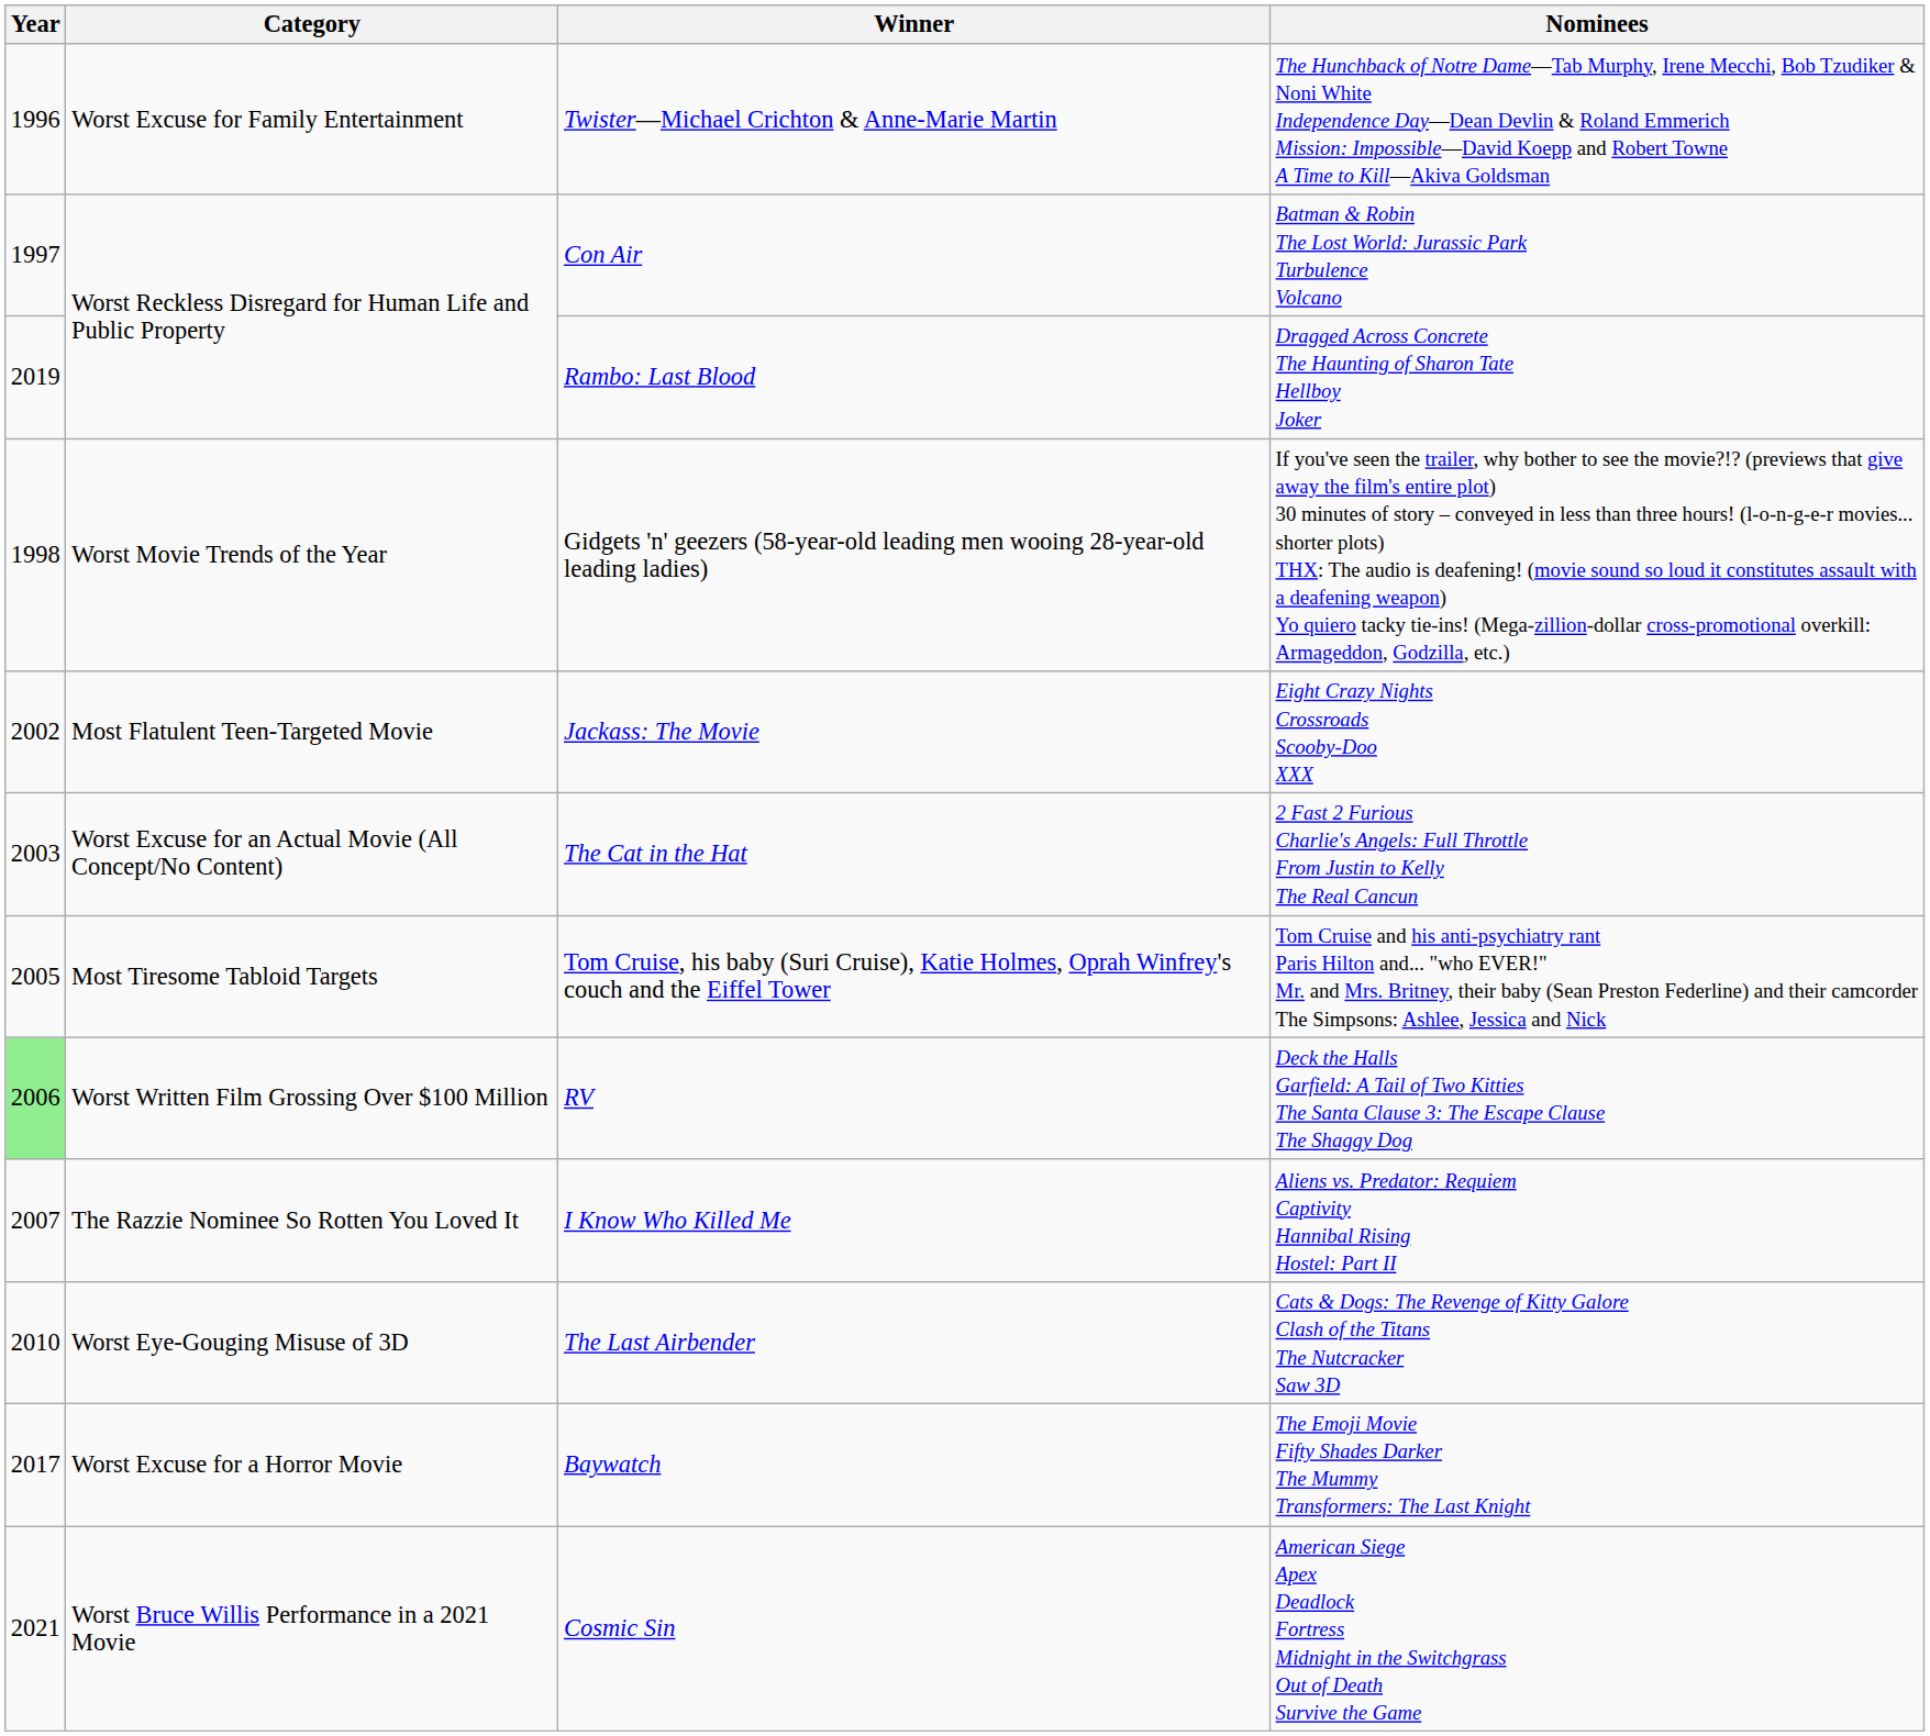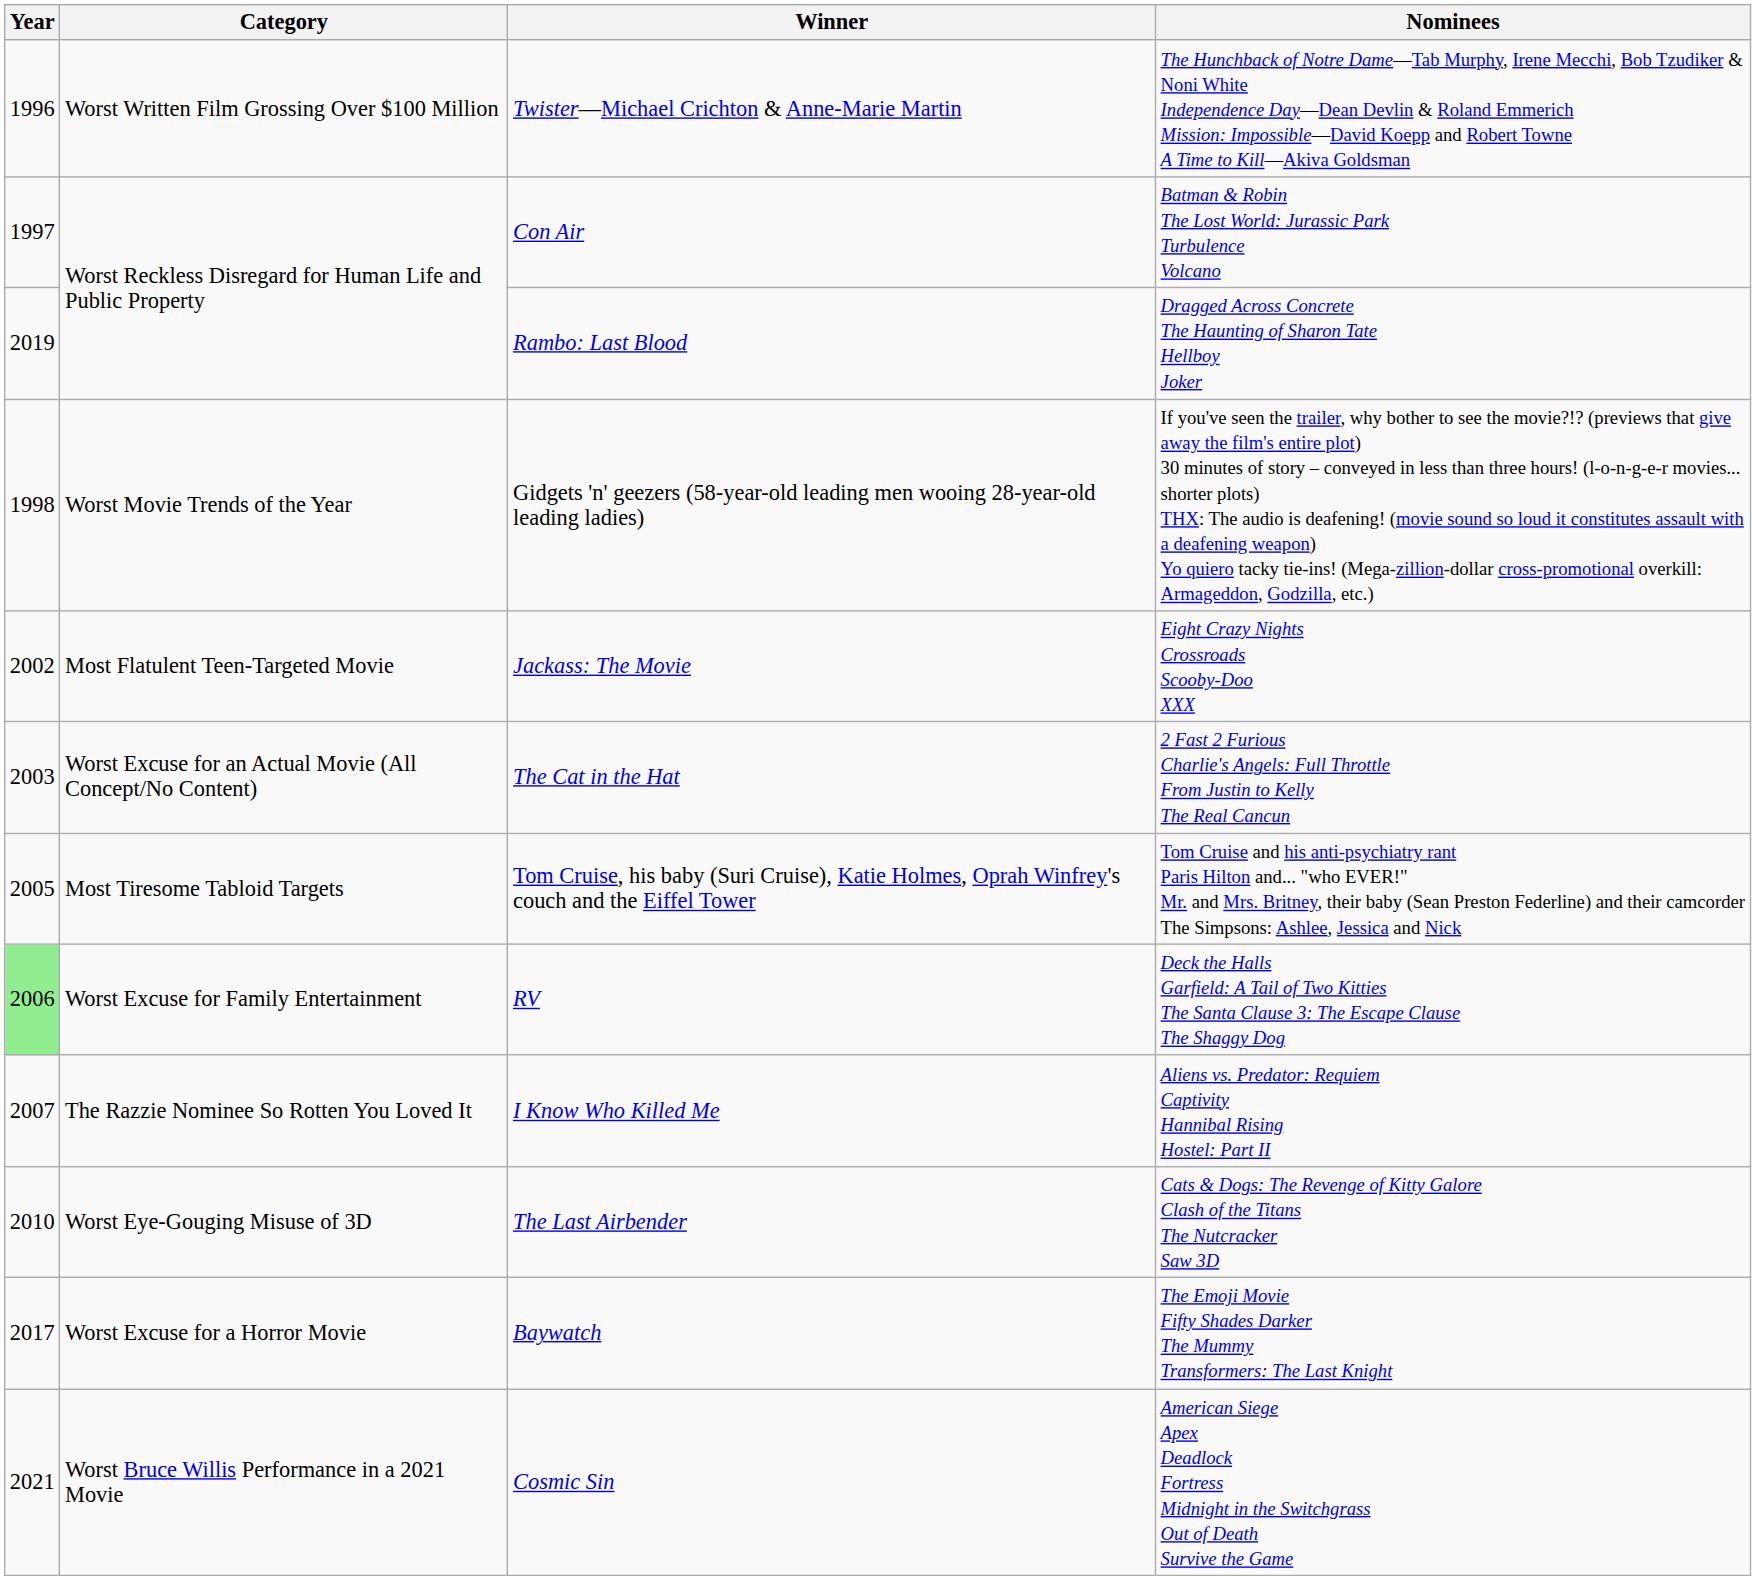Twister—Michael Crichton & Anne-Marie Martin | Category: Worst Excuse for Family Entertainment -> Worst Written Film Grossing Over $100 Million
RV | Category: Worst Written Film Grossing Over $100 Million -> Worst Excuse for Family Entertainment
